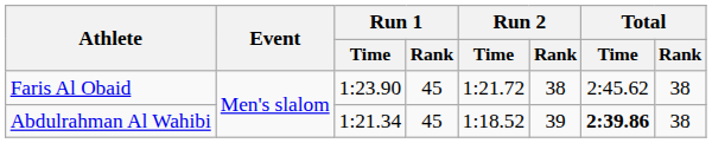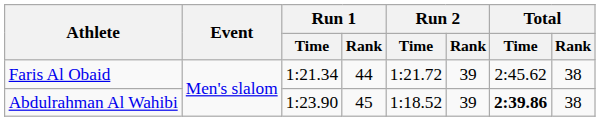Faris Al Obaid | Run 1 / Time: 1:23.90 -> 1:21.34
Faris Al Obaid | Run 1 / Rank: 45 -> 44
Faris Al Obaid | Run 2 / Rank: 38 -> 39
Abdulrahman Al Wahibi | Run 1 / Time: 1:21.34 -> 1:23.90
